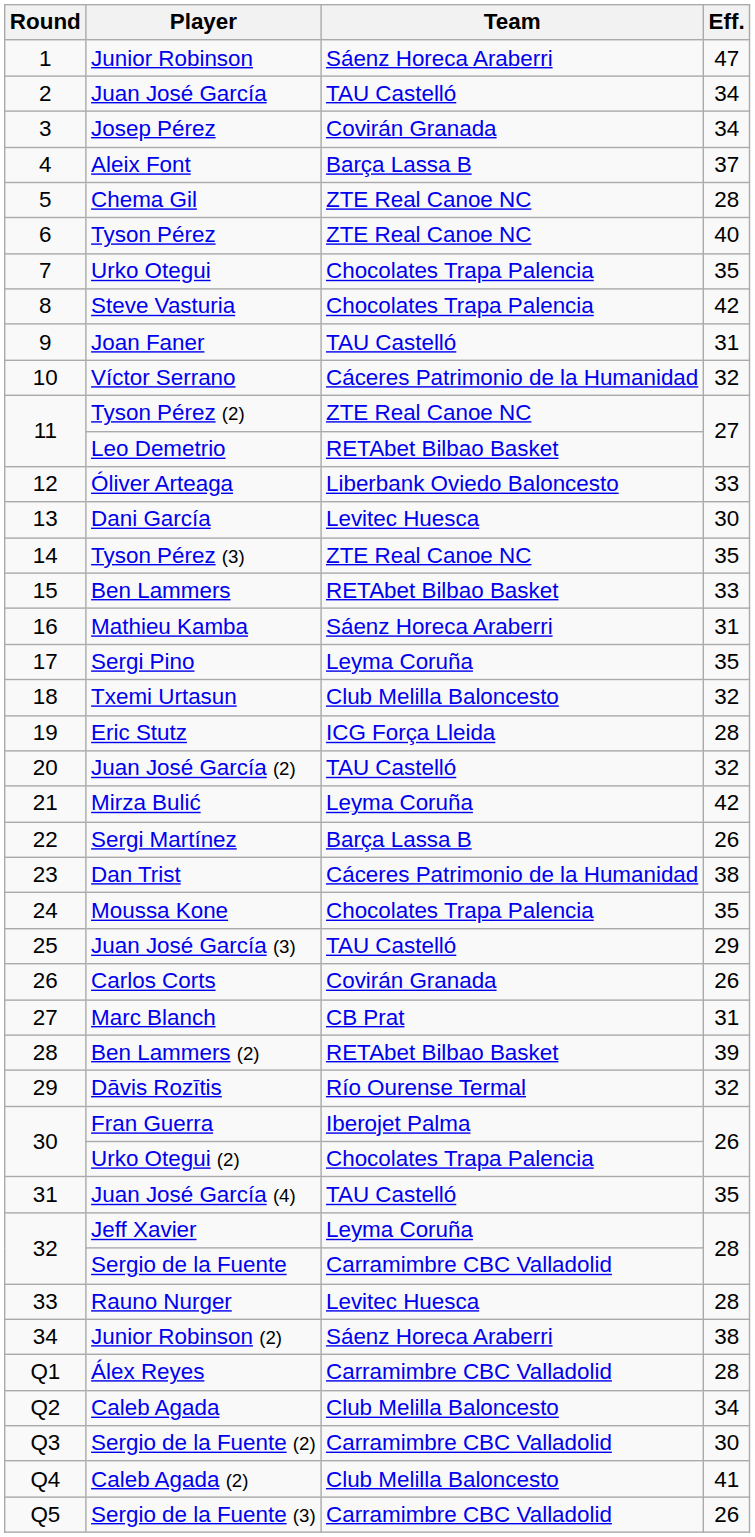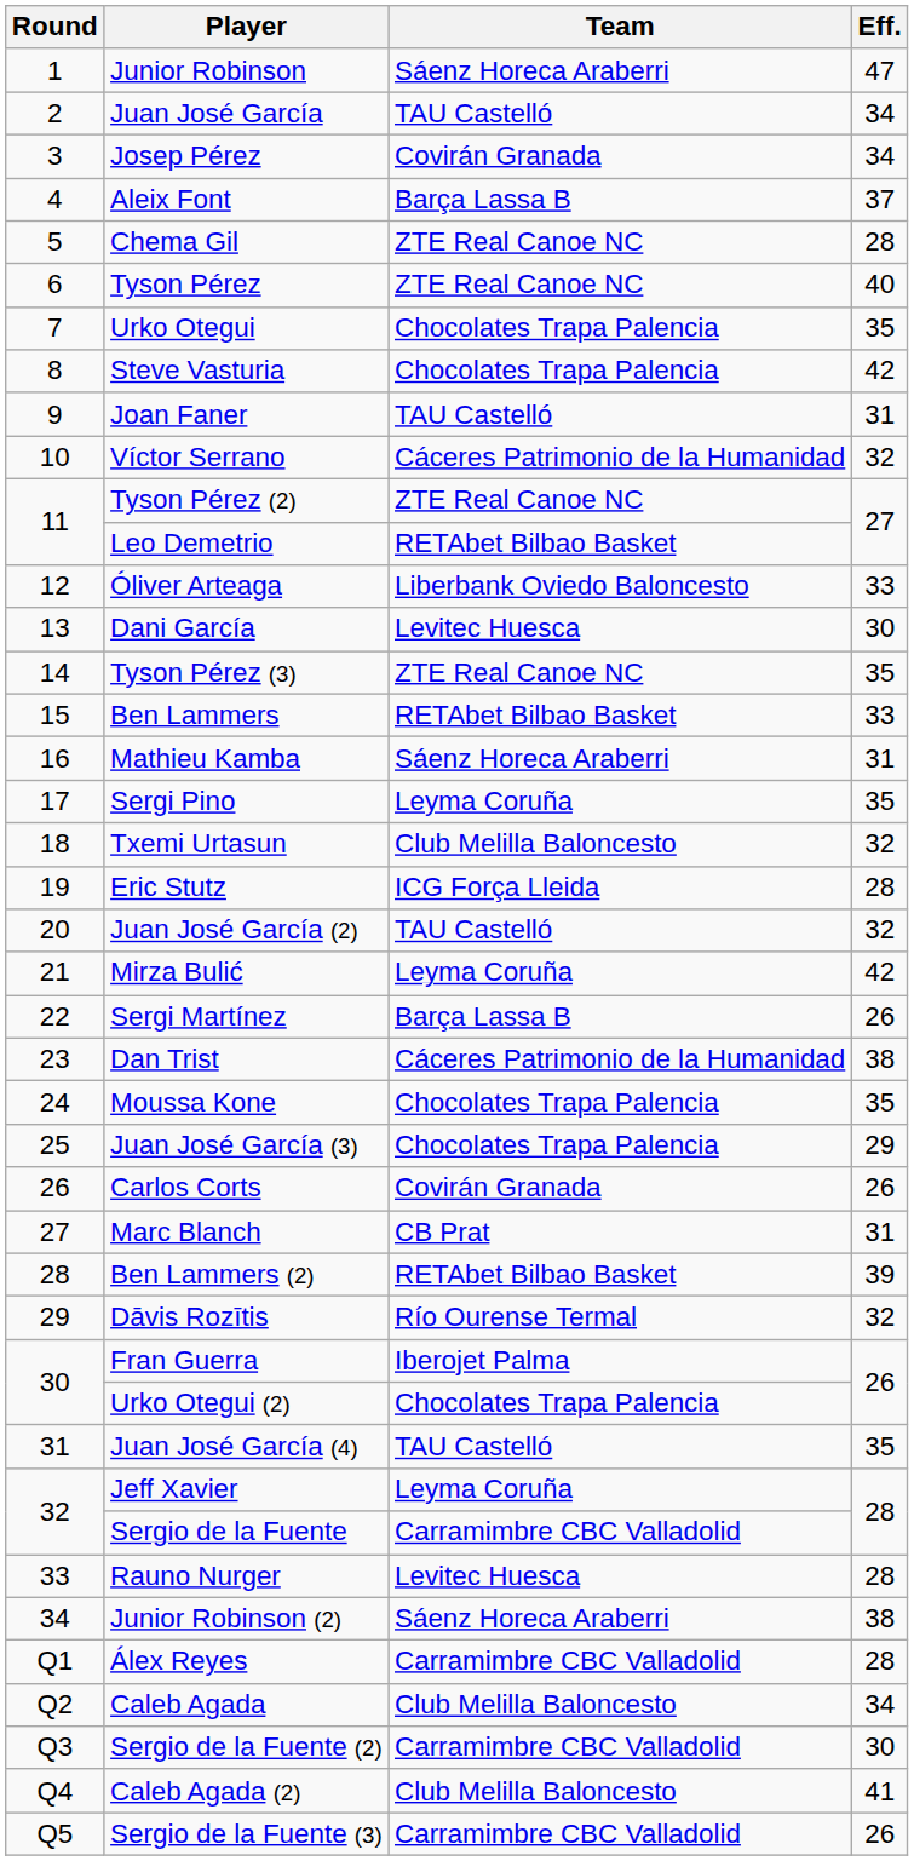Juan José García (3) | Team: TAU Castelló -> Chocolates Trapa Palencia
